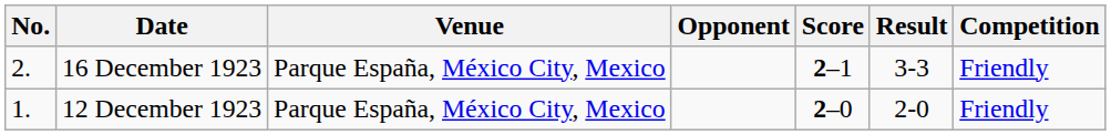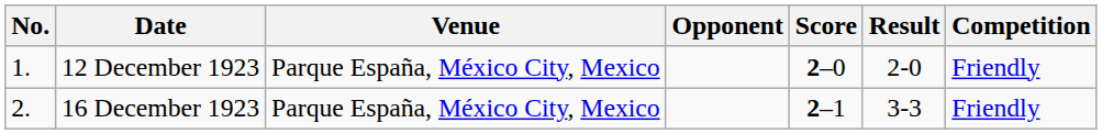rows swapped: 12 December 1923 <-> 16 December 1923
